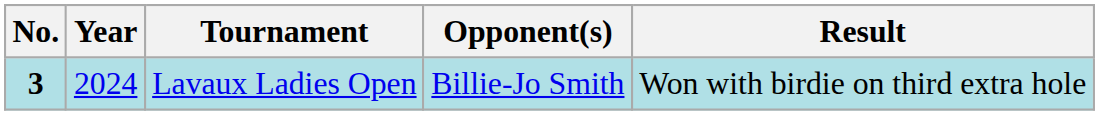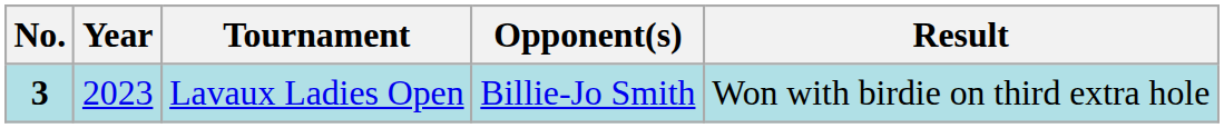Lavaux Ladies Open | Year: 2024 -> 2023
